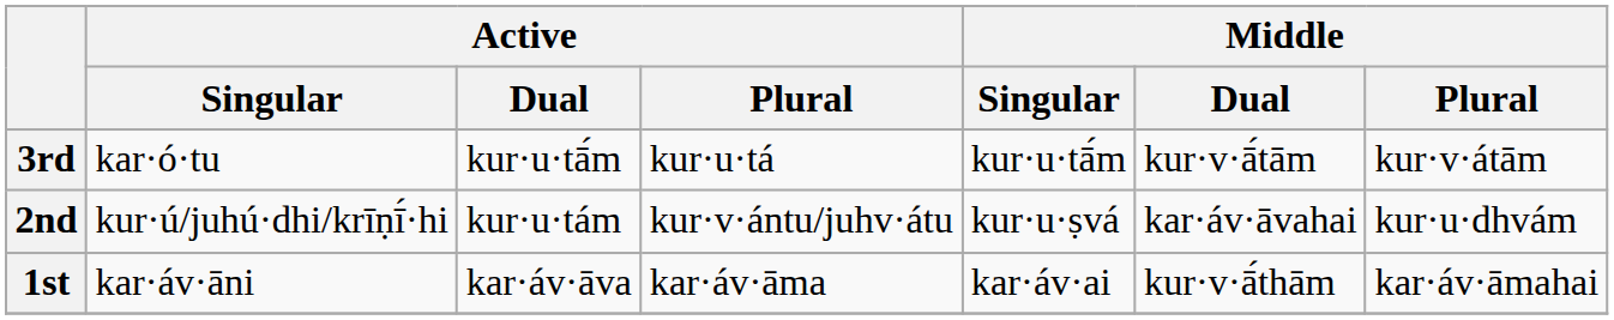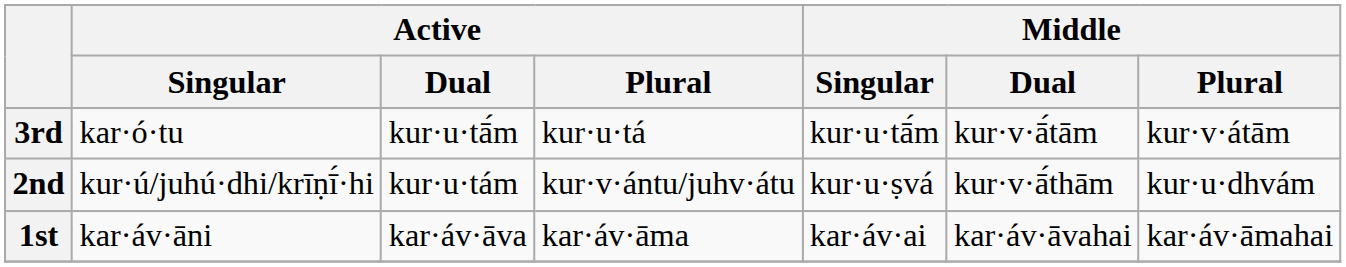2nd | Middle / Dual: kar·áv·āvahai -> kur·v·ā́thām
1st | Middle / Dual: kur·v·ā́thām -> kar·áv·āvahai
